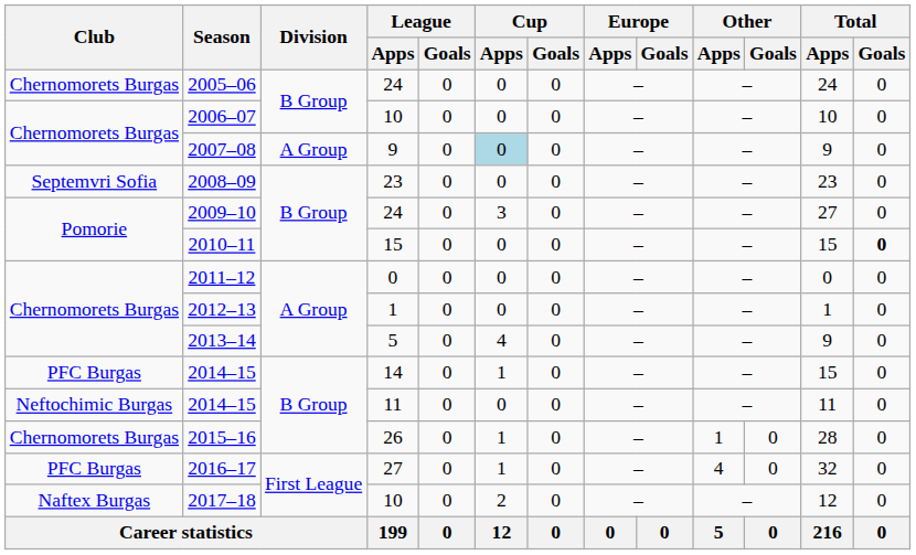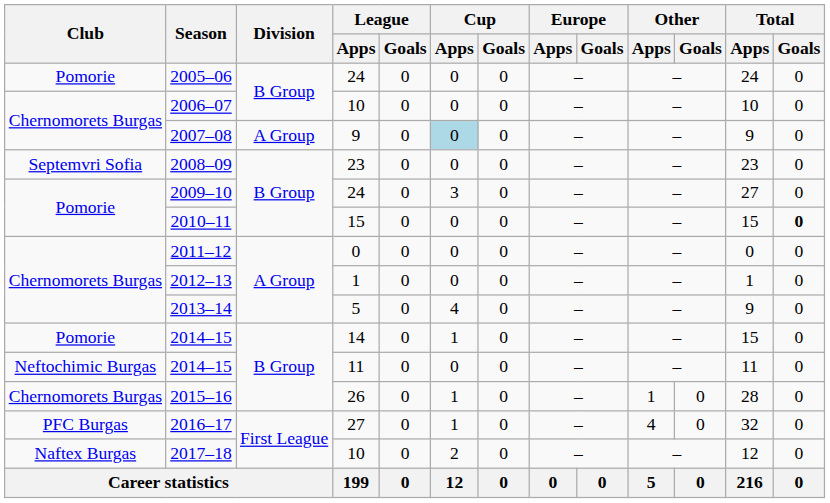2005–06 | Club: Chernomorets Burgas -> Pomorie
2014–15 / 14 | Club: PFC Burgas -> Pomorie
